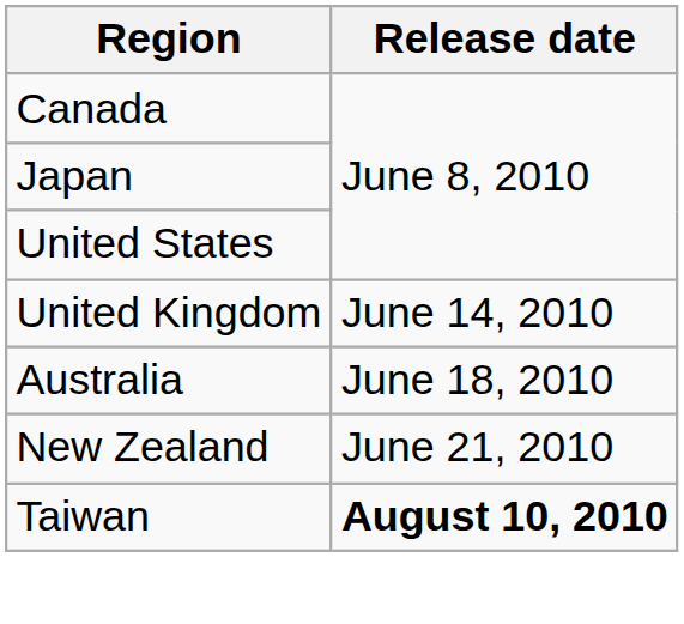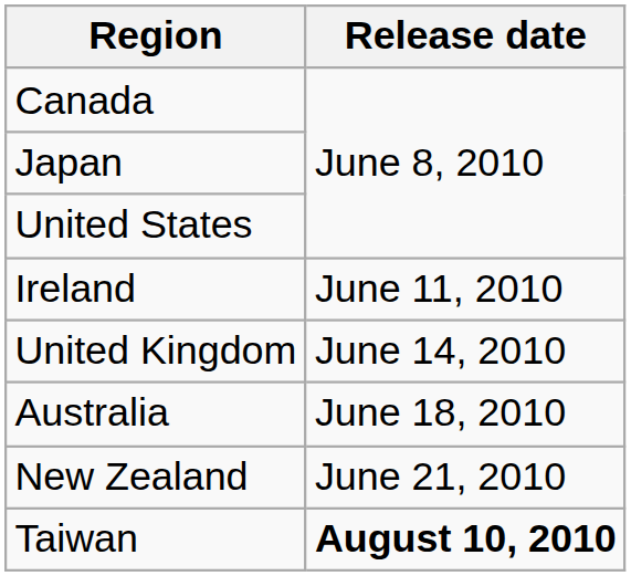+ row: Ireland | June 11, 2010
